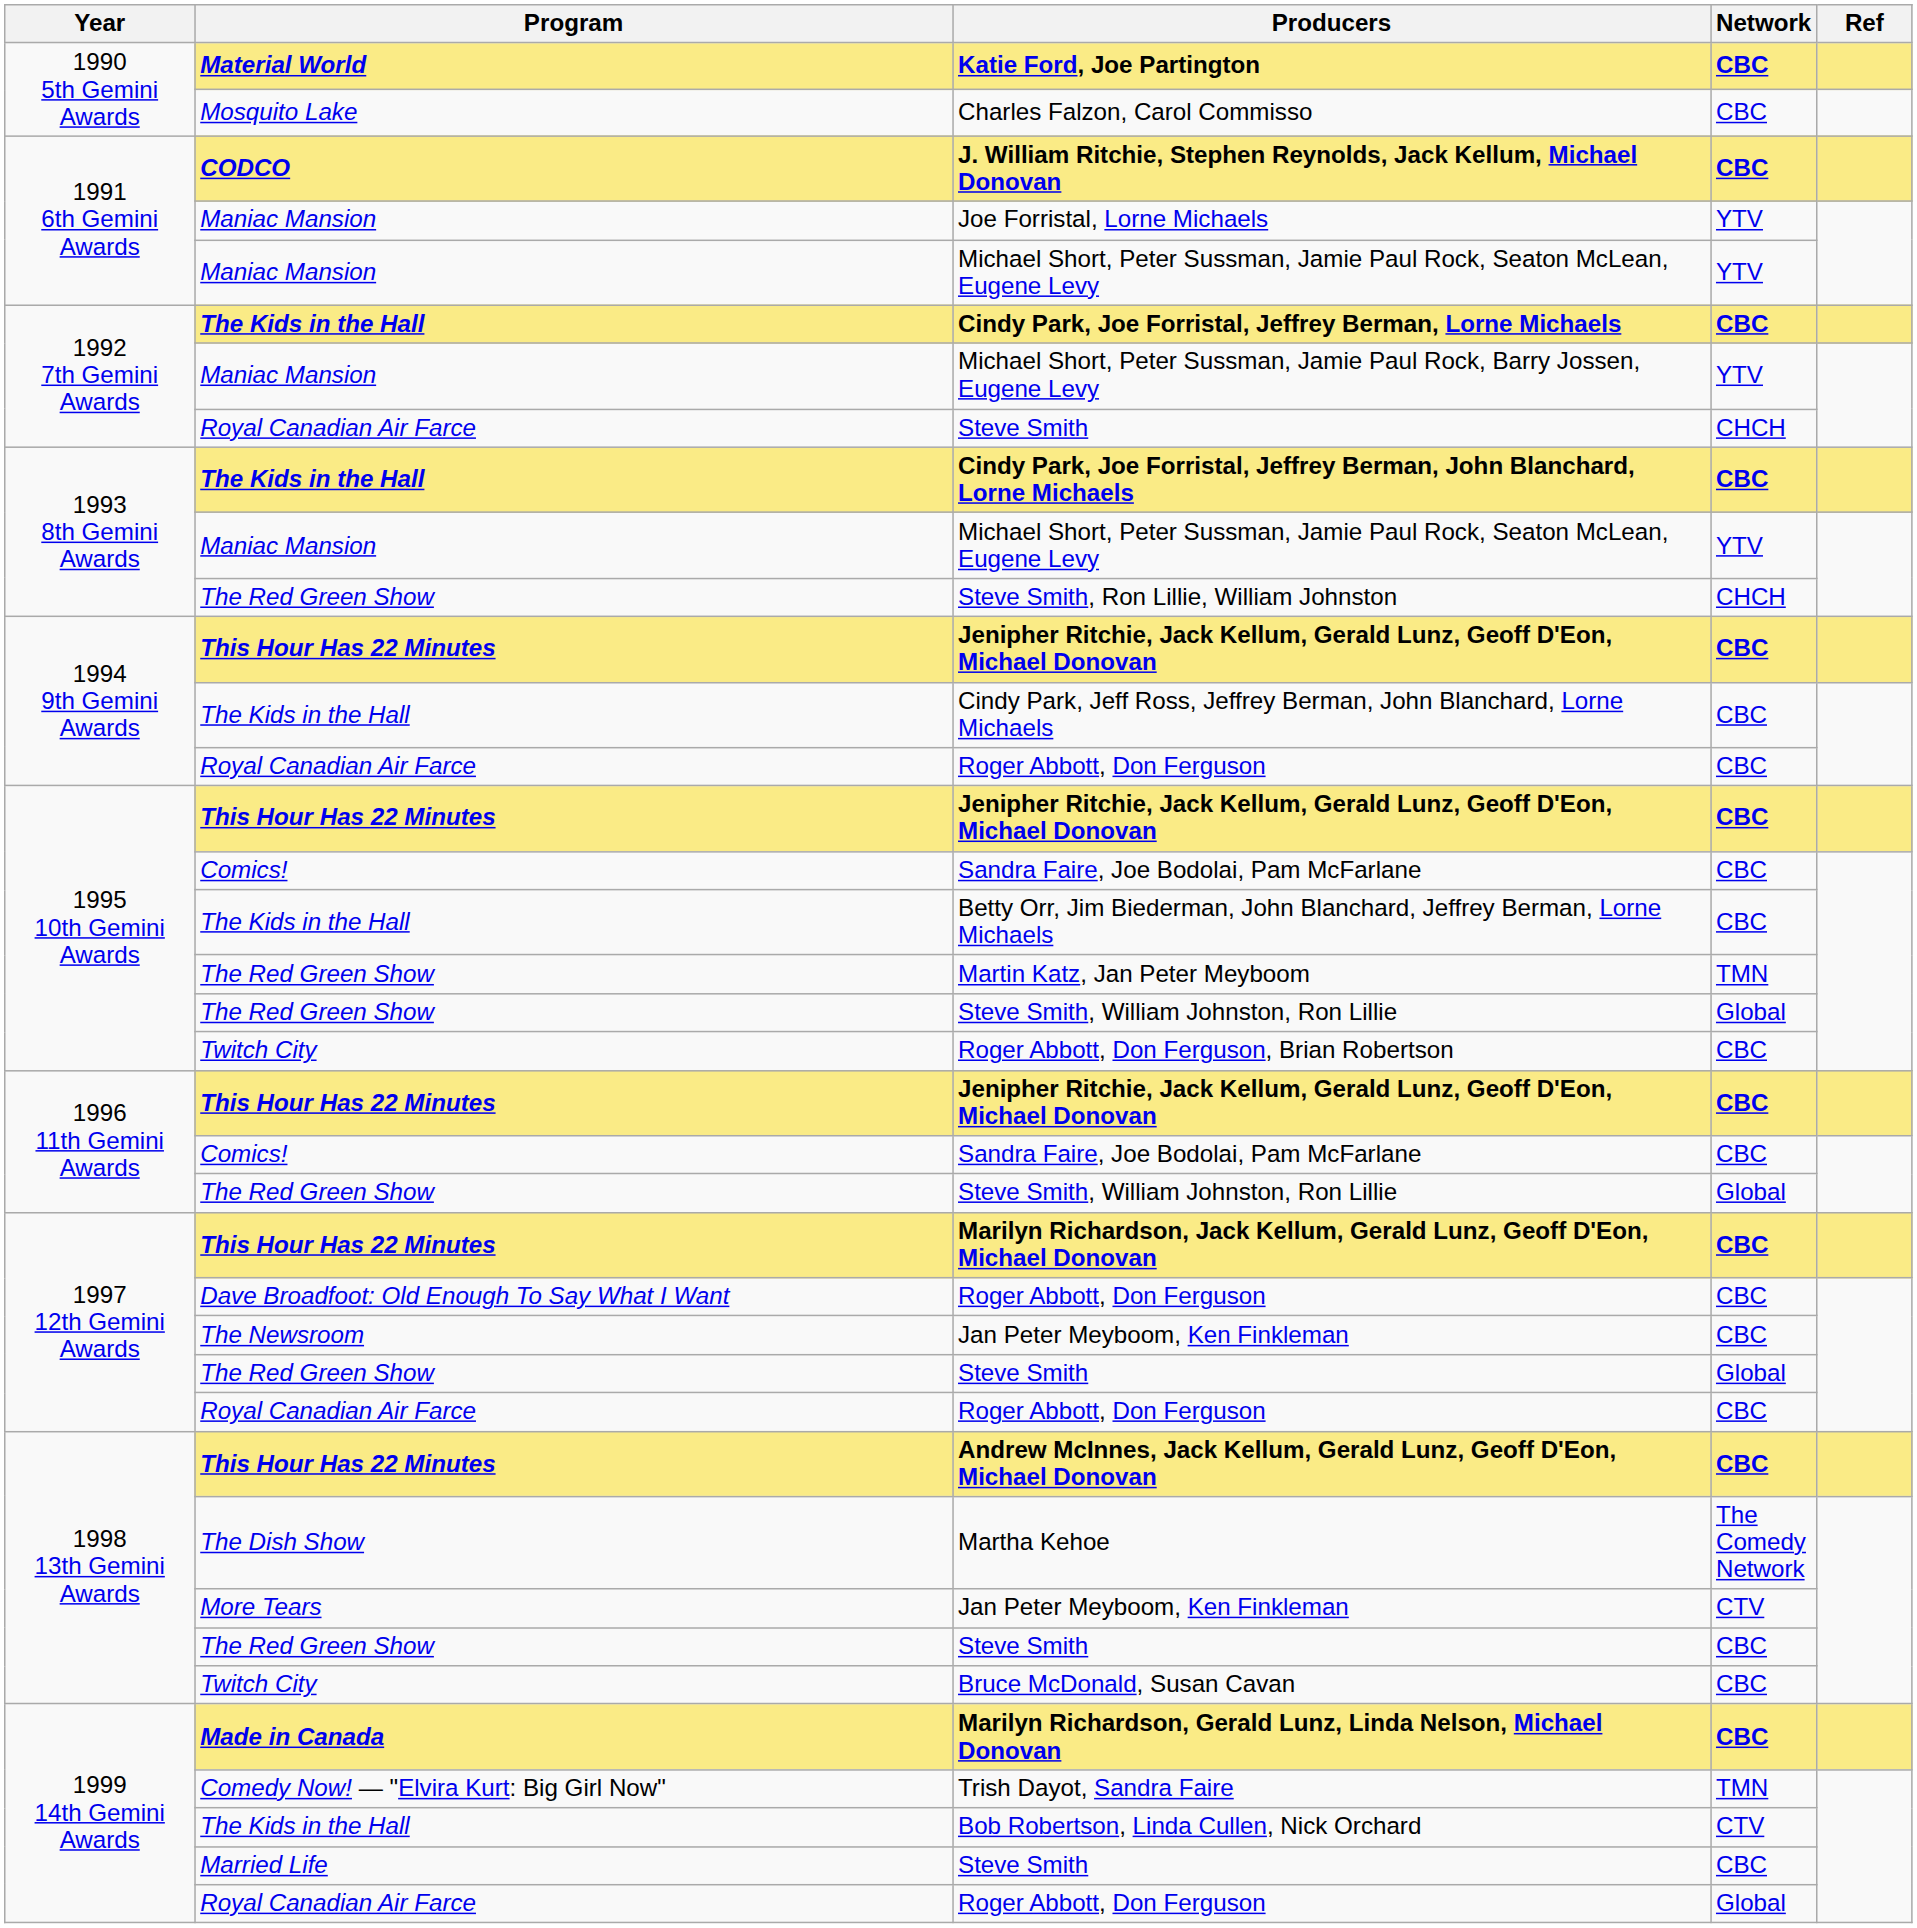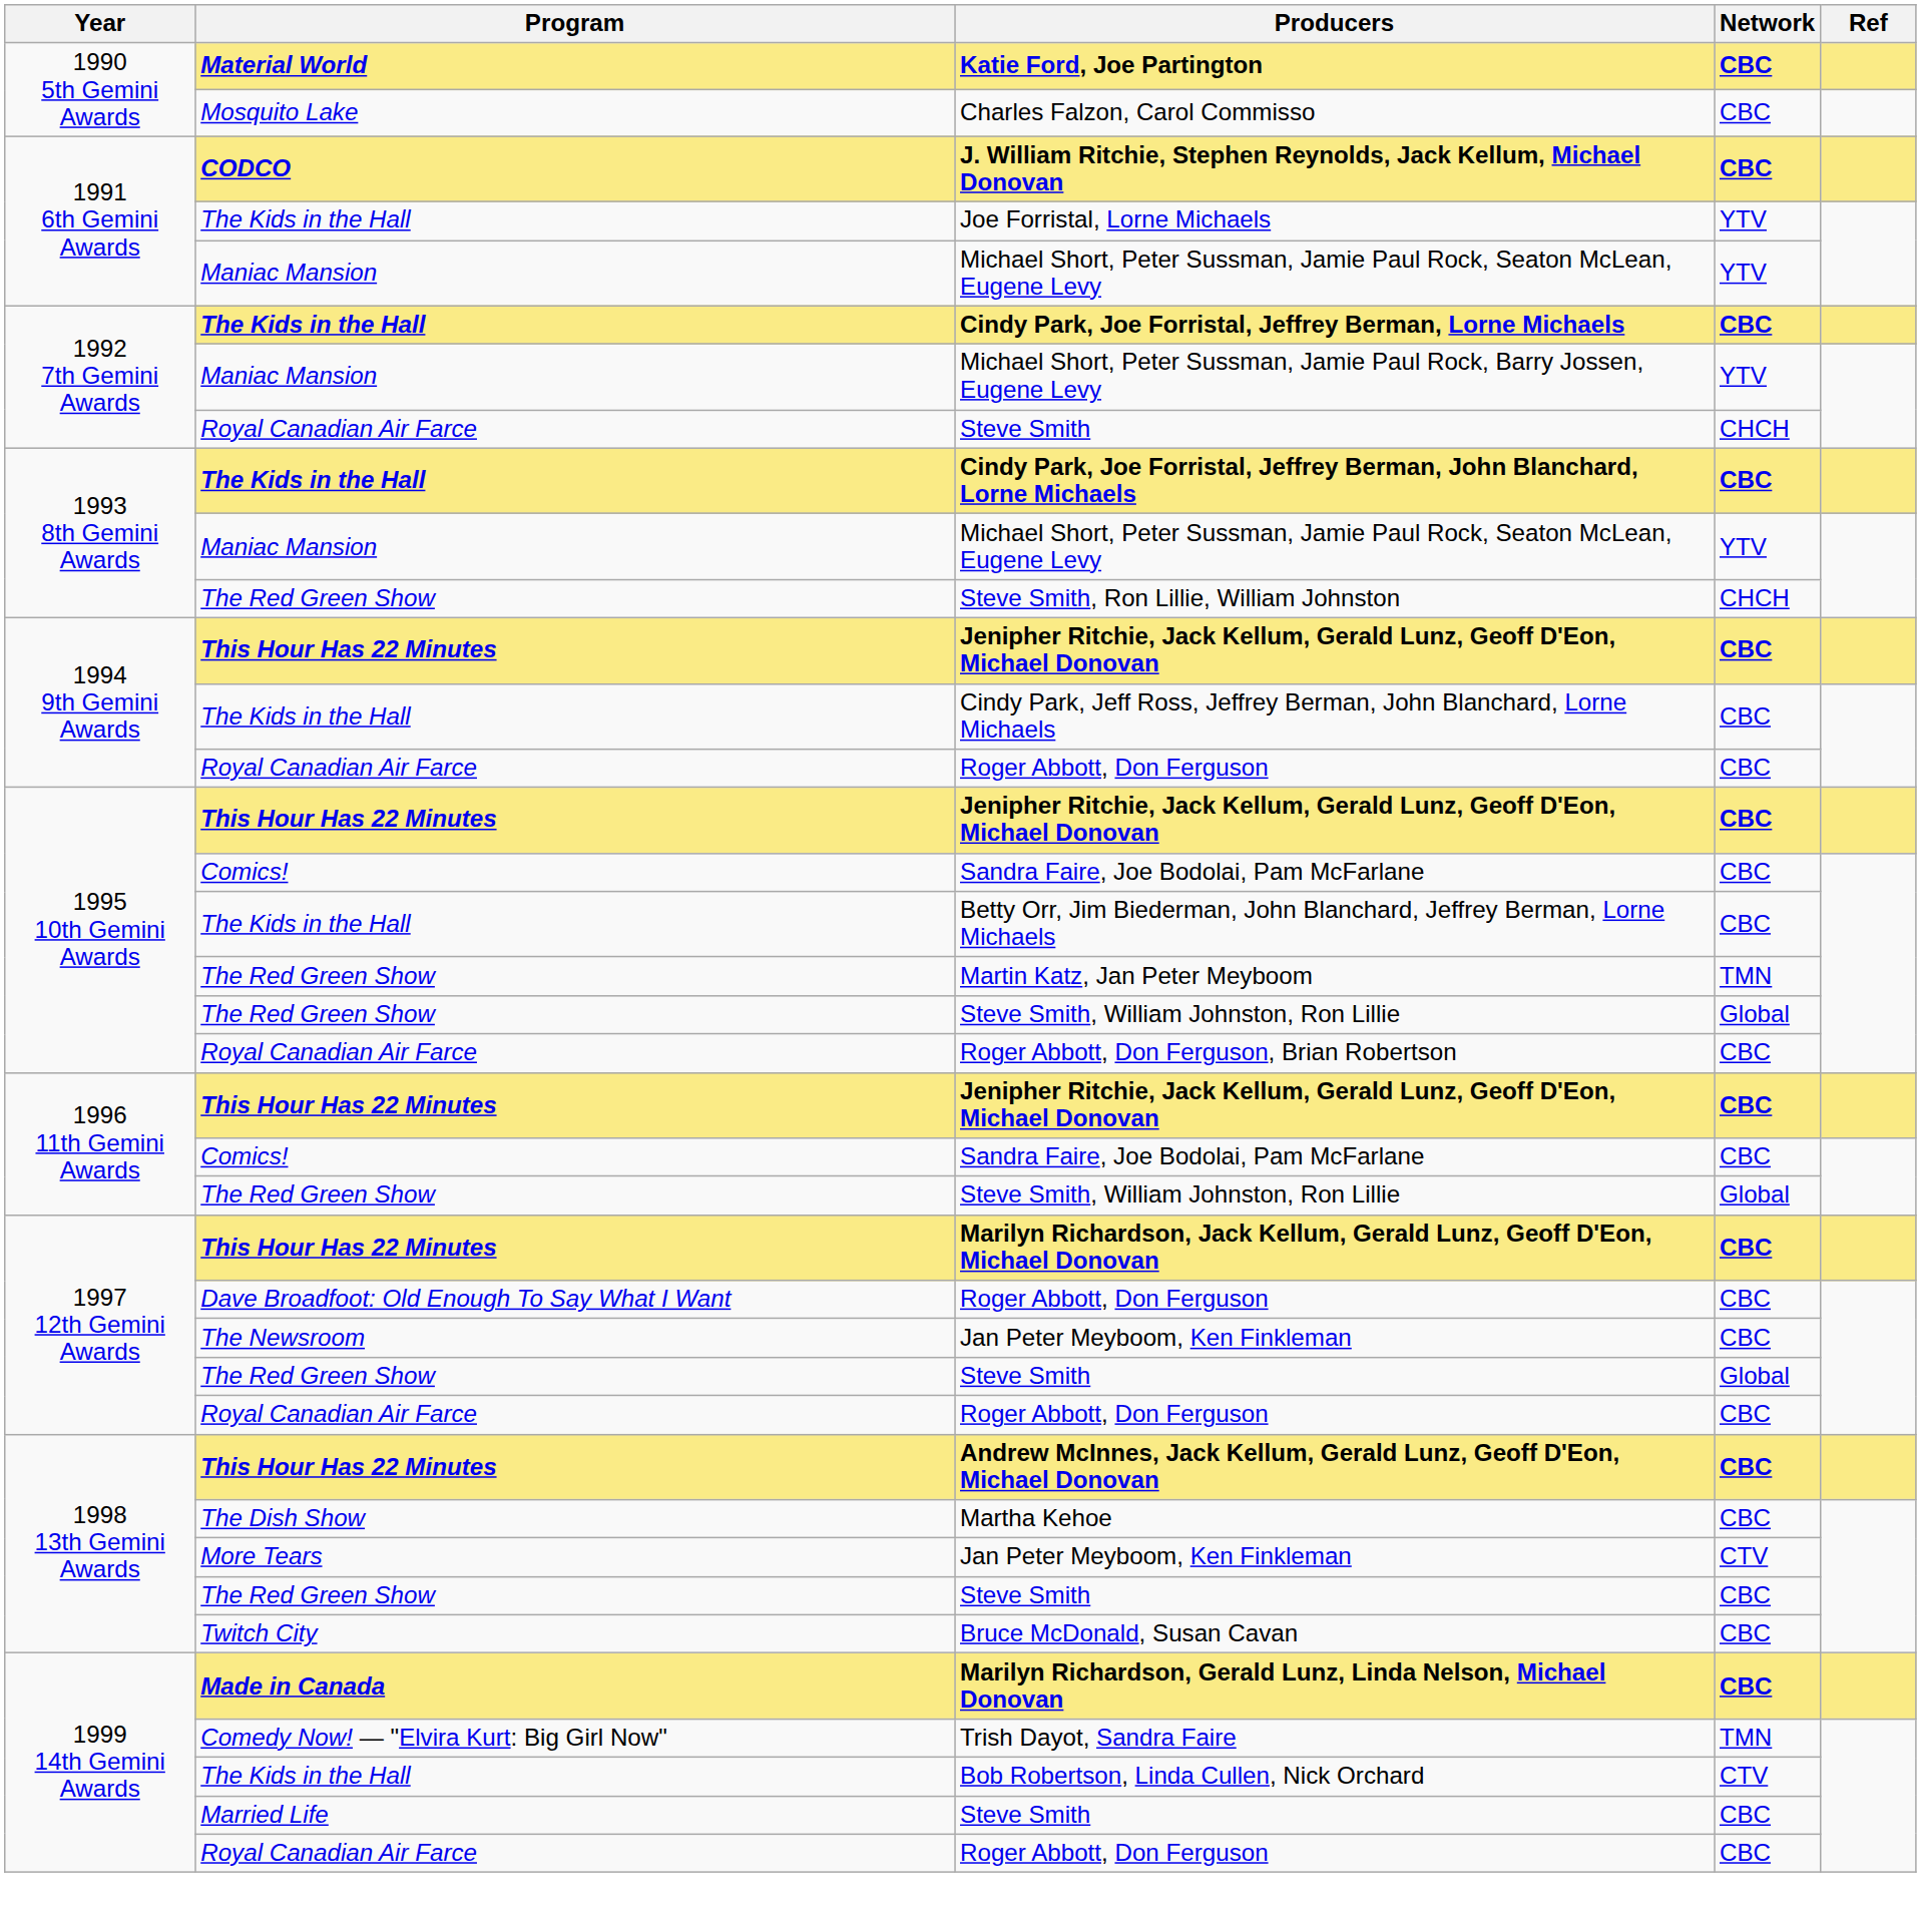Joe Forristal, Lorne Michaels | Program: Maniac Mansion -> The Kids in the Hall
Roger Abbott, Don Ferguson, Brian Robertson | Program: Twitch City -> Royal Canadian Air Farce
Martha Kehoe | Network: The Comedy Network -> CBC
1999 14th Gemini Awards / Roger Abbott, Don Ferguson | Network: Global -> CBC
